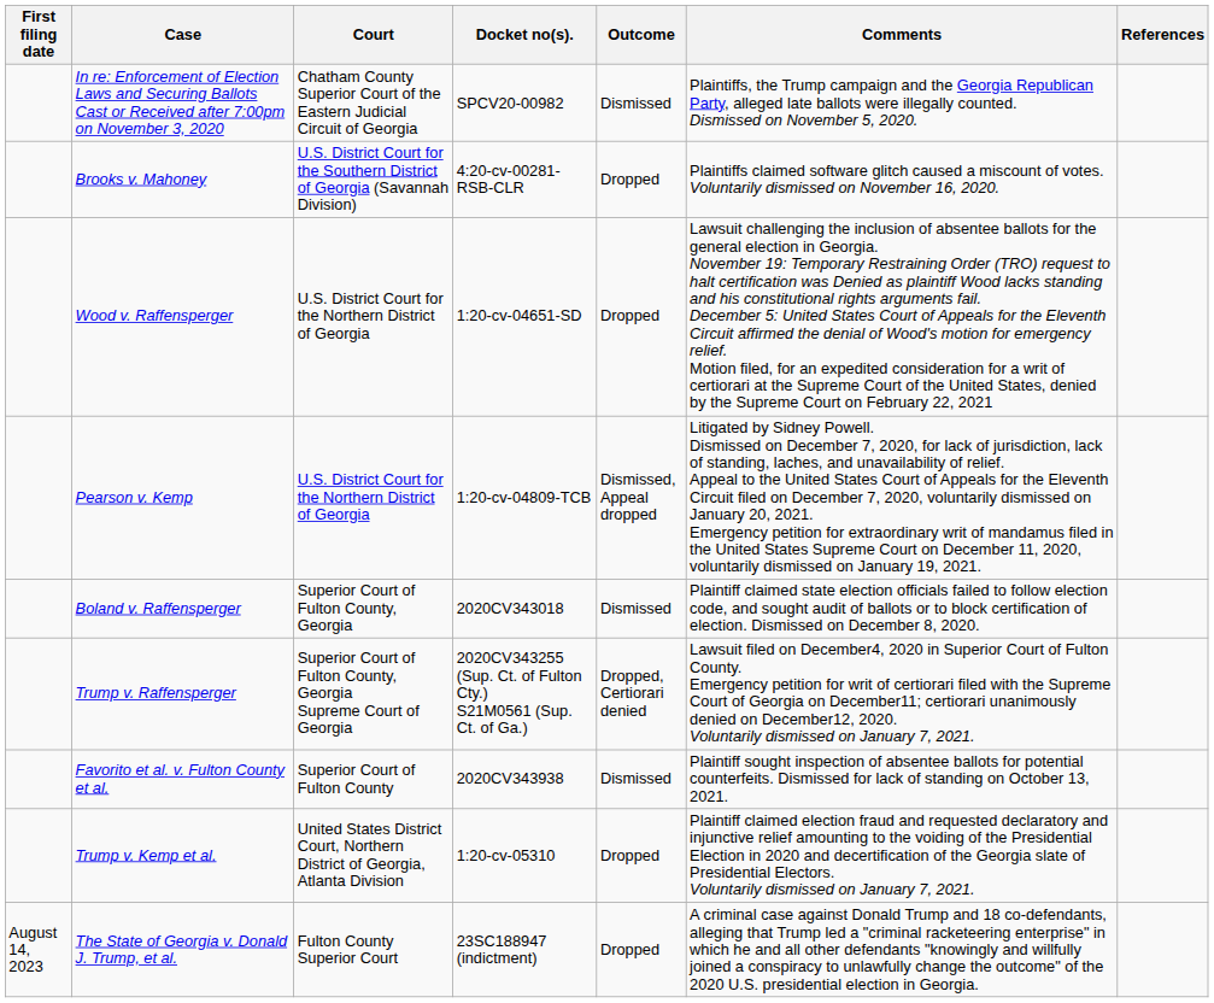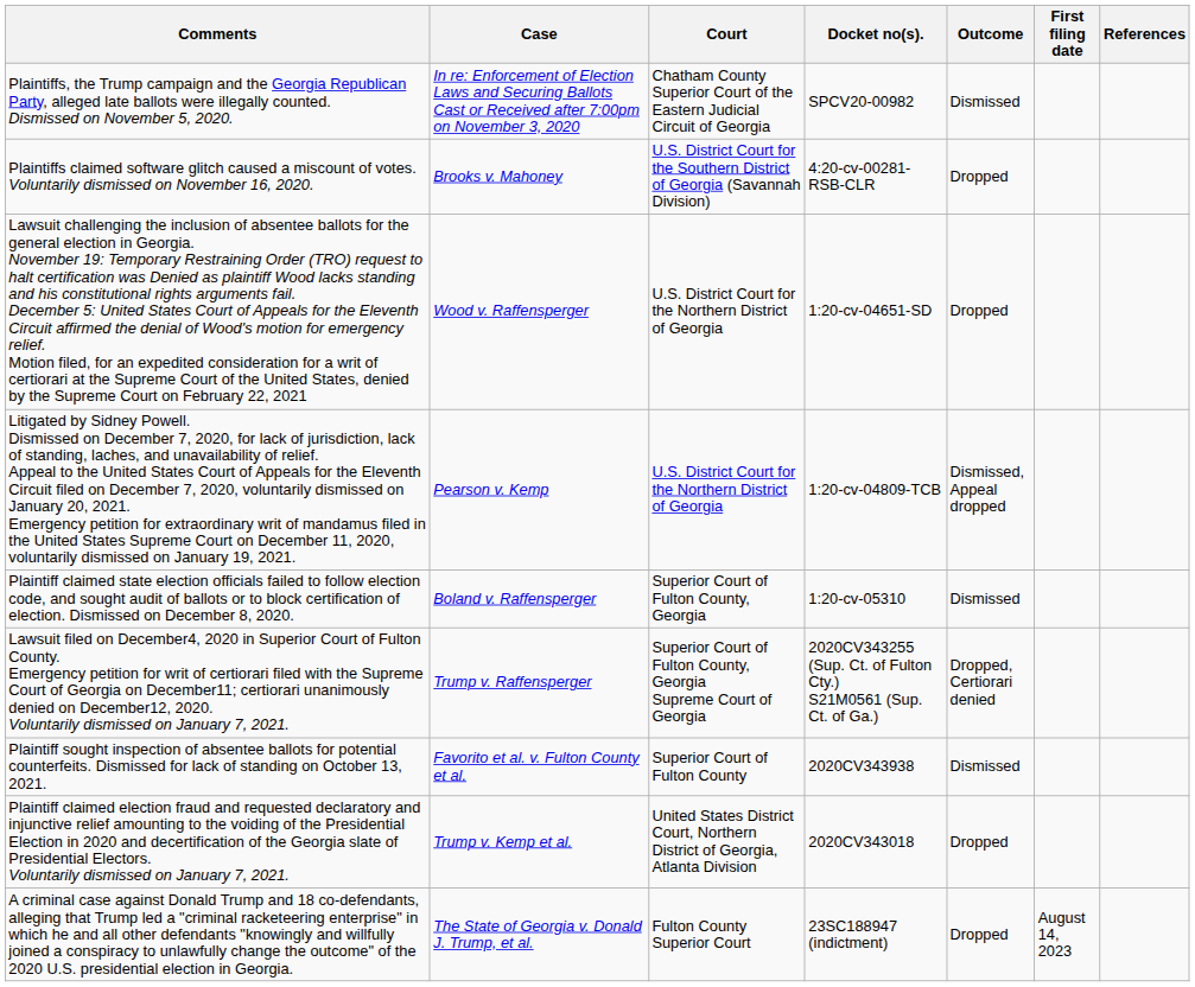columns swapped: First filing date <-> Comments
Boland v. Raffensperger | Docket no(s).: 2020CV343018 -> 1:20-cv-05310
Trump v. Kemp et al. | Docket no(s).: 1:20-cv-05310 -> 2020CV343018
